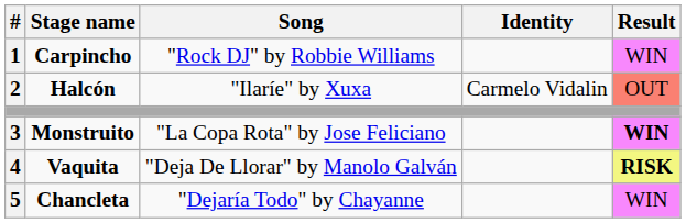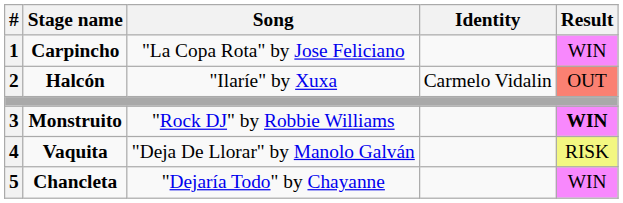Carpincho | Song: "Rock DJ" by Robbie Williams -> "La Copa Rota" by Jose Feliciano
Monstruito | Song: "La Copa Rota" by Jose Feliciano -> "Rock DJ" by Robbie Williams
Vaquita | Result: bold -> normal
